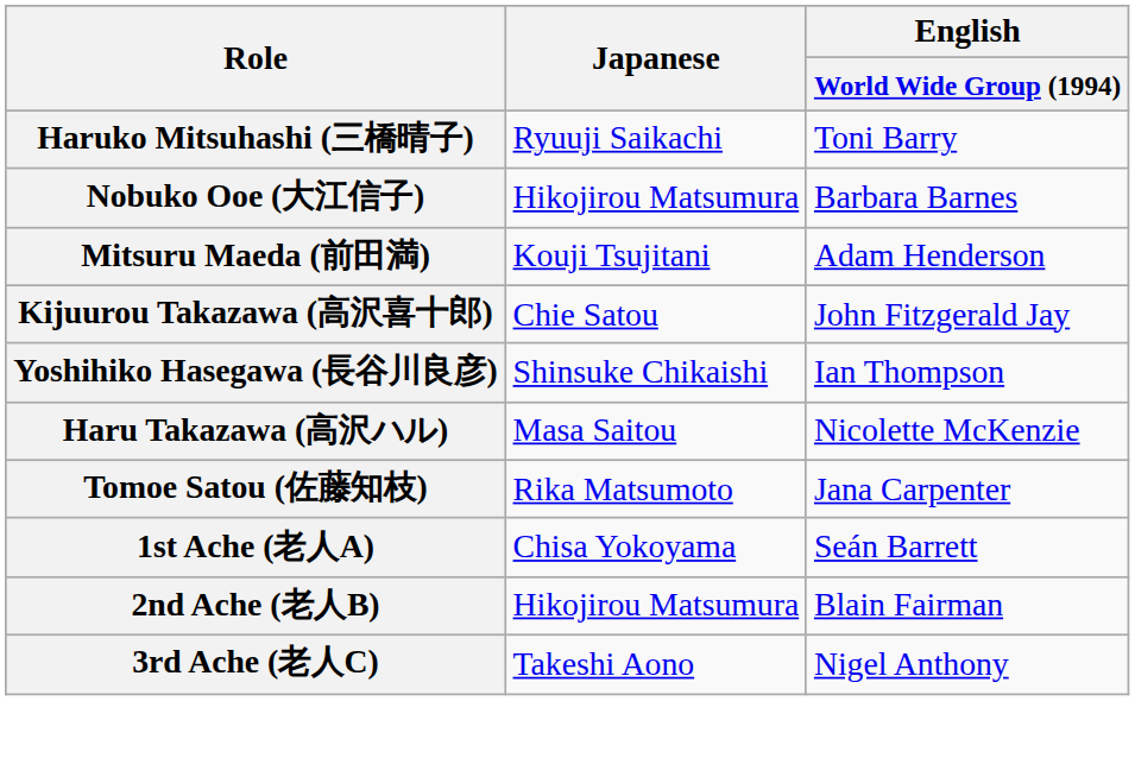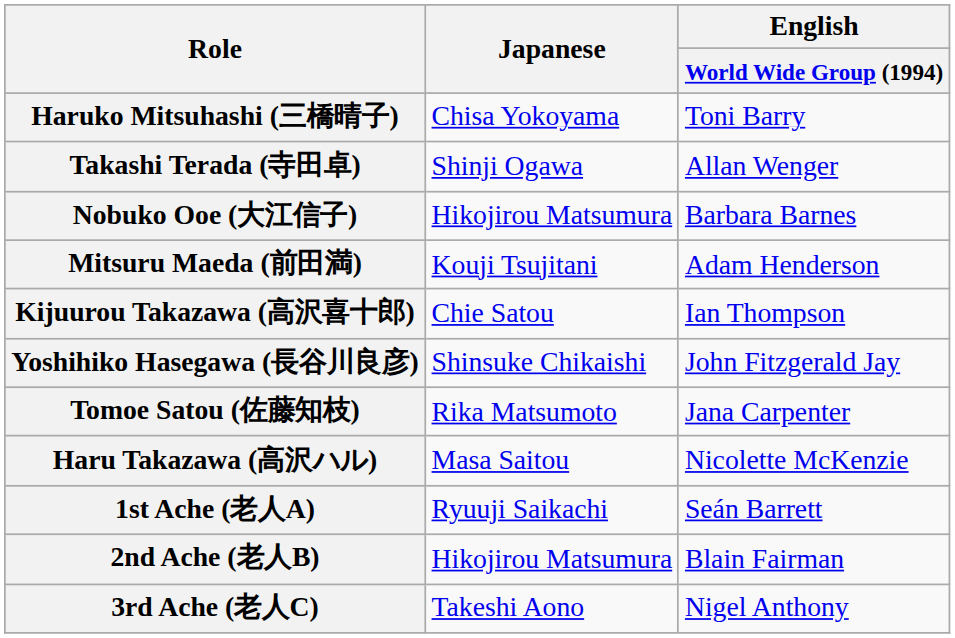Haruko Mitsuhashi (三橋晴子) | Japanese: Ryuuji Saikachi -> Chisa Yokoyama
+ row: Takashi Terada (寺田卓) | Shinji Ogawa | Allan Wenger
Kijuurou Takazawa (高沢喜十郎) | English / World Wide Group (1994): John Fitzgerald Jay -> Ian Thompson
Yoshihiko Hasegawa (長谷川良彦) | English / World Wide Group (1994): Ian Thompson -> John Fitzgerald Jay
rows swapped: Haru Takazawa (高沢ハル) <-> Tomoe Satou (佐藤知枝)
1st Ache (老人A) | Japanese: Chisa Yokoyama -> Ryuuji Saikachi
